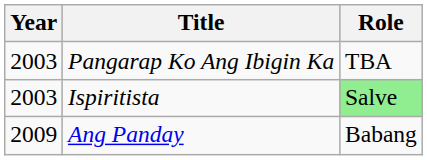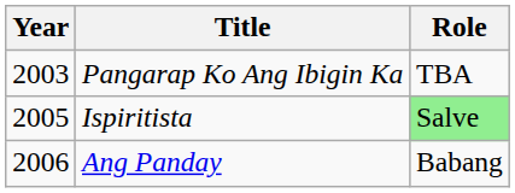Ispiritista | Year: 2003 -> 2005
Ang Panday | Year: 2009 -> 2006
